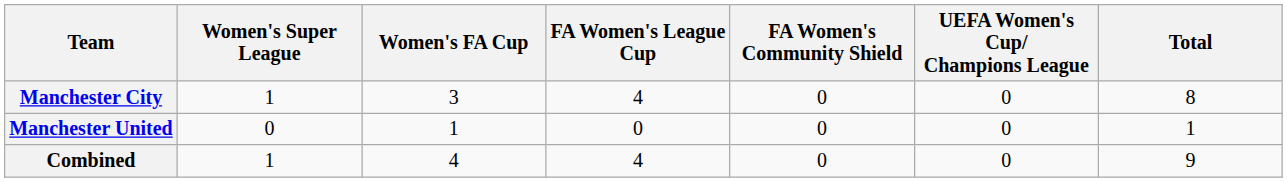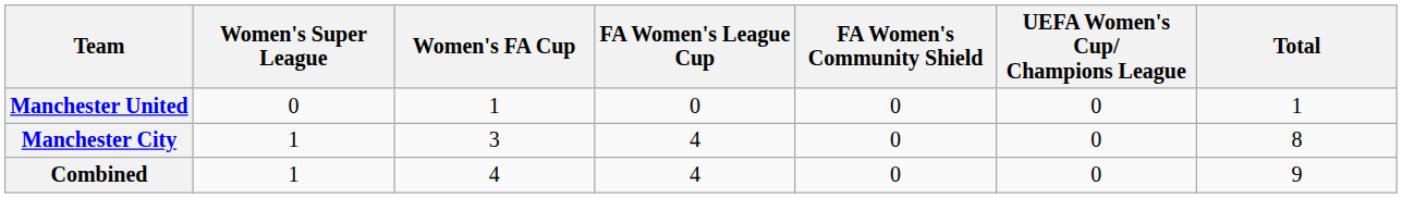rows swapped: Manchester City <-> Manchester United
